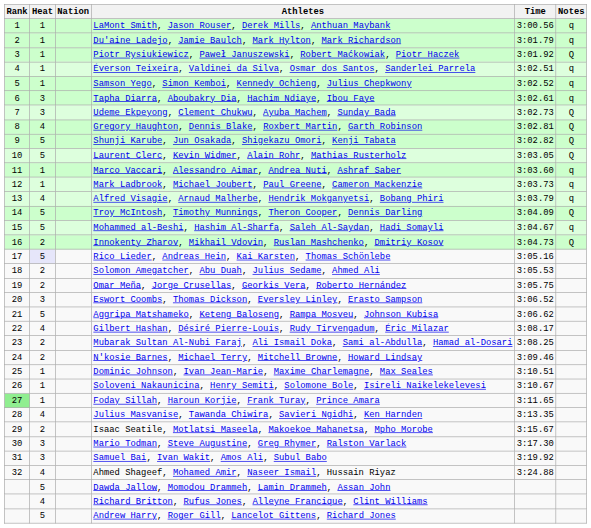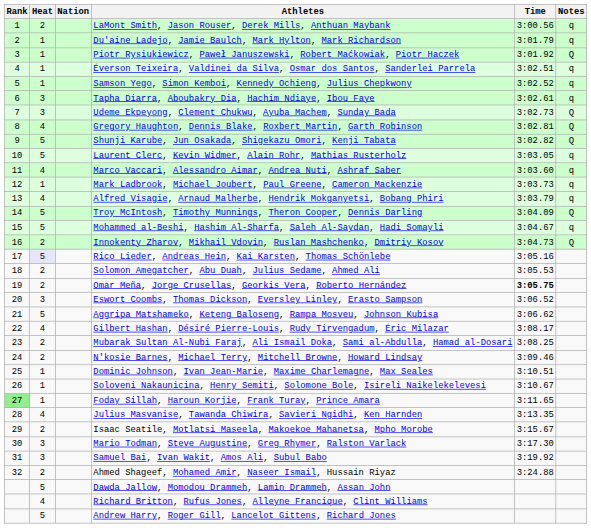LaMont Smith, Jason Rouser, Derek Mills, Anthuan Maybank | Heat: 1 -> 2
Laurent Clerc, Kevin Widmer, Alain Rohr, Mathias Rusterholz | Notes: Q -> q
Marco Vaccari, Alessandro Aimar, Andrea Nuti, Ashraf Saber | Heat: 1 -> 4
Omar Meña, Jorge Crusellas, Georkis Vera, Roberto Hernández | Time: normal -> bold
Ahmed Shageef, Mohamed Amir, Naseer Ismail, Hussain Riyaz | Heat: 4 -> 2
